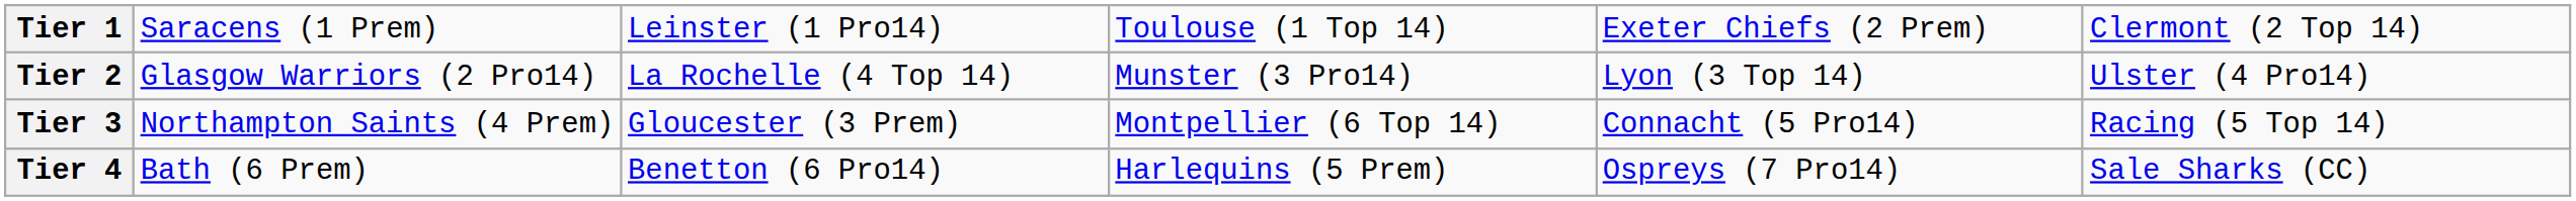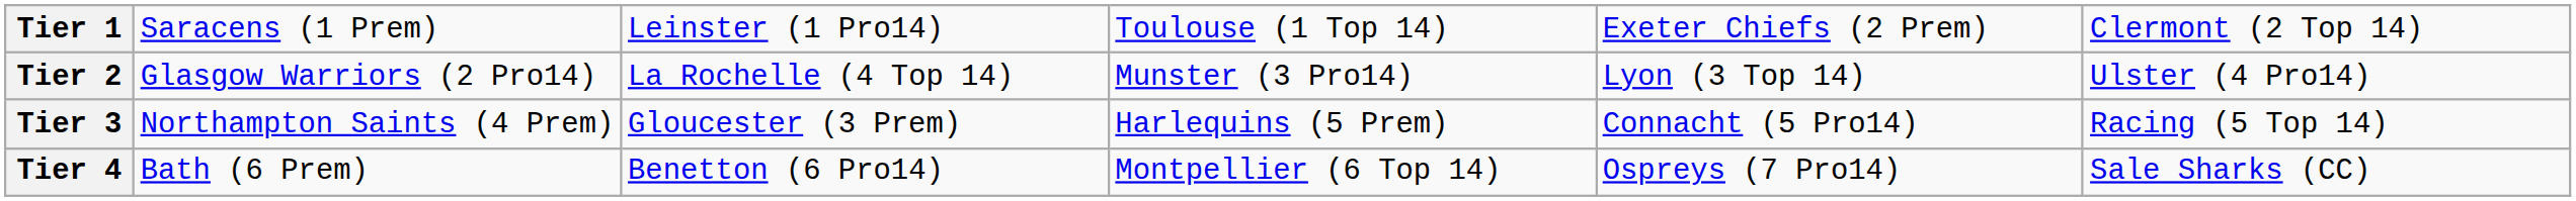Tier 3 | column 4: Montpellier (6 Top 14) -> Harlequins (5 Prem)
Tier 4 | column 4: Harlequins (5 Prem) -> Montpellier (6 Top 14)
